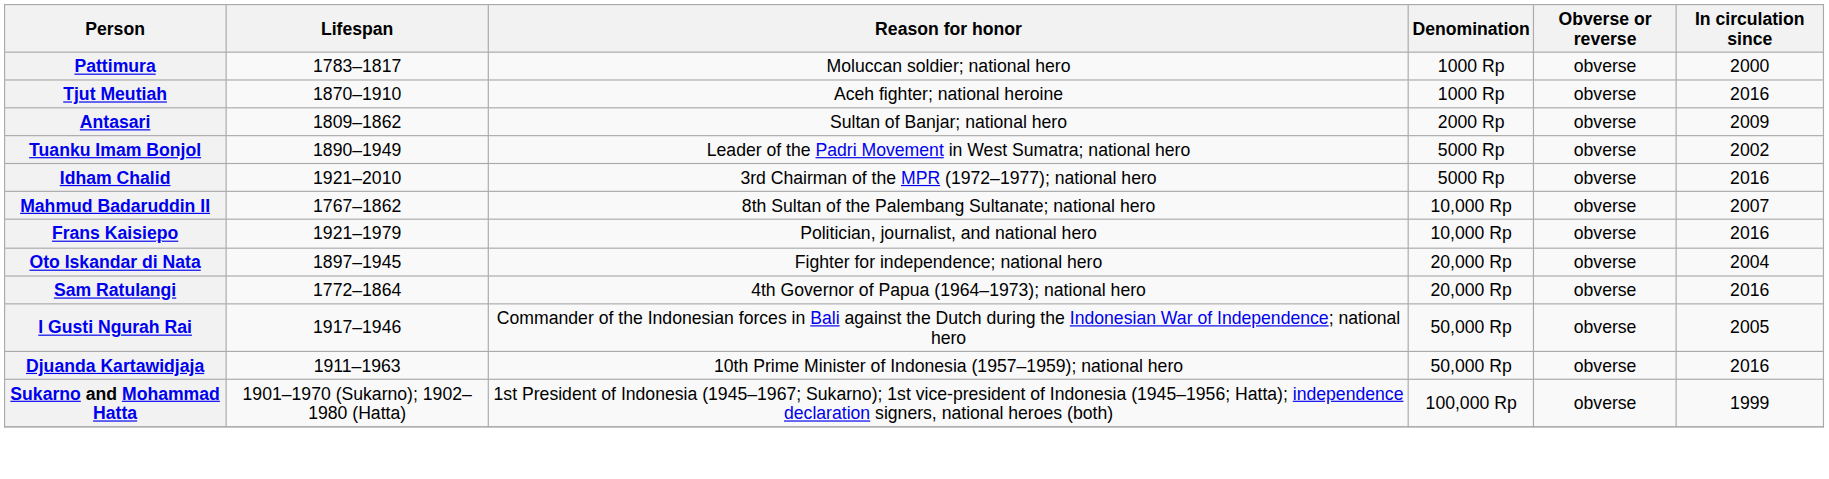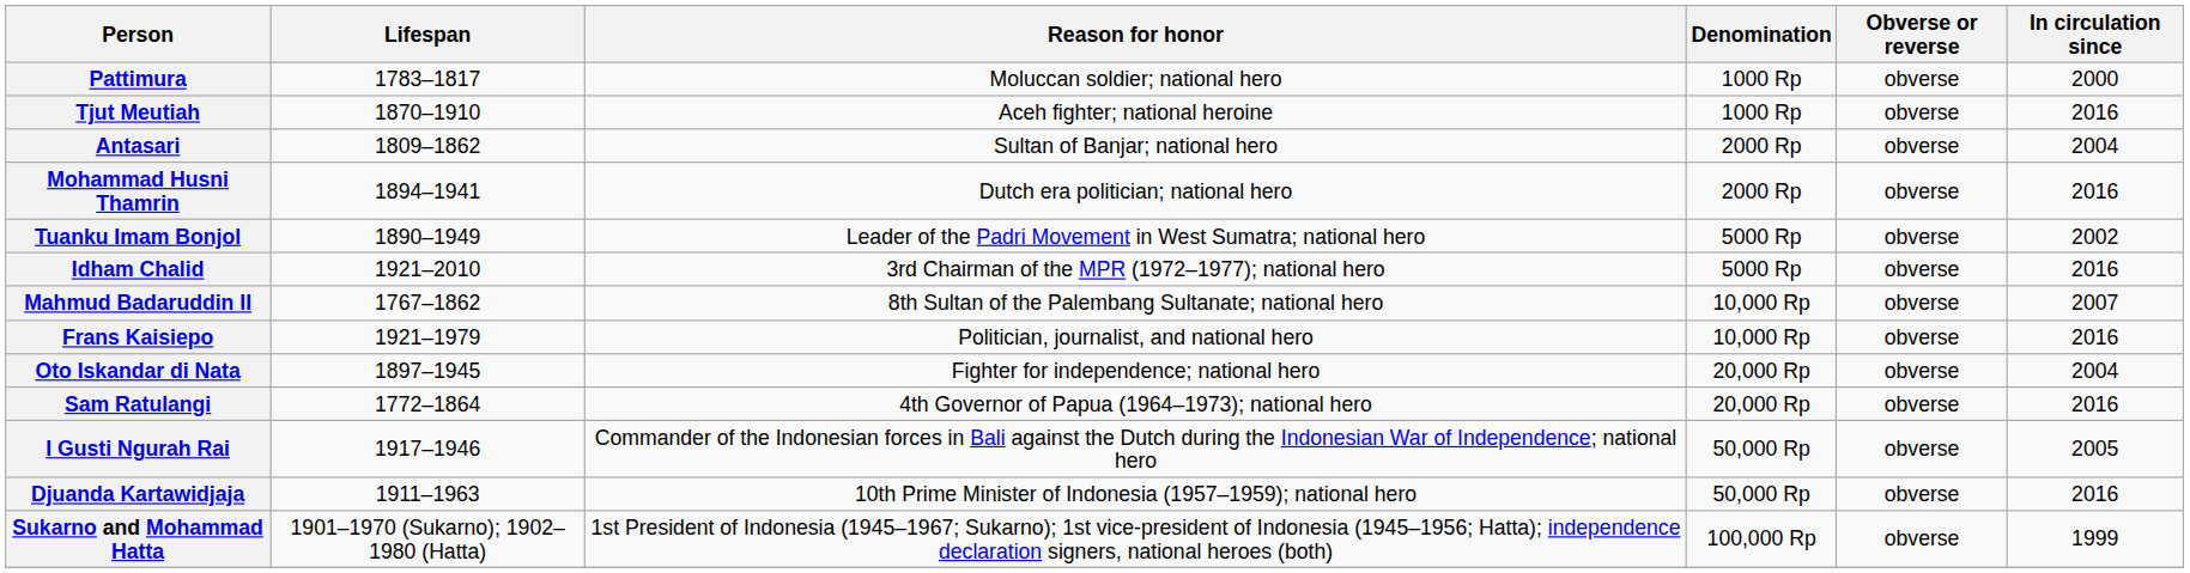Antasari | In circulation since: 2009 -> 2004
+ row: Mohammad Husni Thamrin | 1894–1941 | Dutch era politician; national hero | 2000 Rp | obverse | 2016
